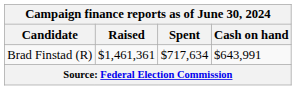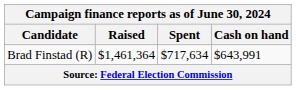Brad Finstad (R) | Raised: $1,461,361 -> $1,461,364
